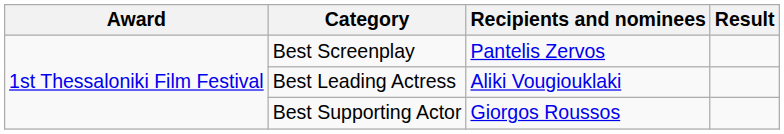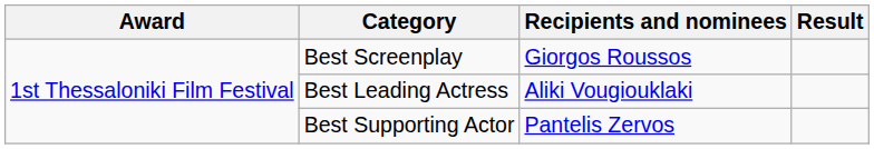Best Screenplay | Recipients and nominees: Pantelis Zervos -> Giorgos Roussos
Best Supporting Actor | Recipients and nominees: Giorgos Roussos -> Pantelis Zervos
